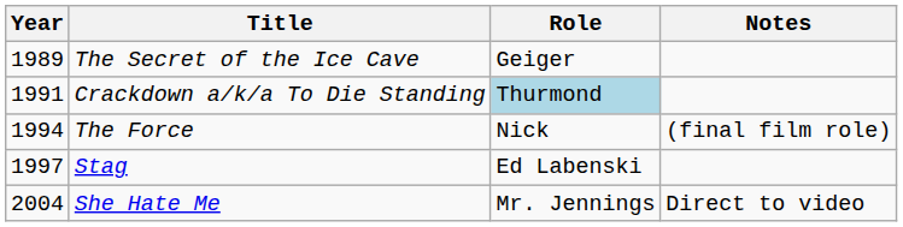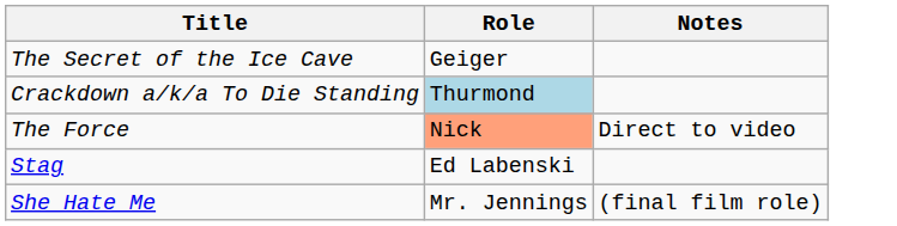- column: Year | 1989 | 1991 | 1994 | 1997 | 2004
The Force | Role: no background -> lightsalmon background
The Force | Notes: (final film role) -> Direct to video
She Hate Me | Notes: Direct to video -> (final film role)
